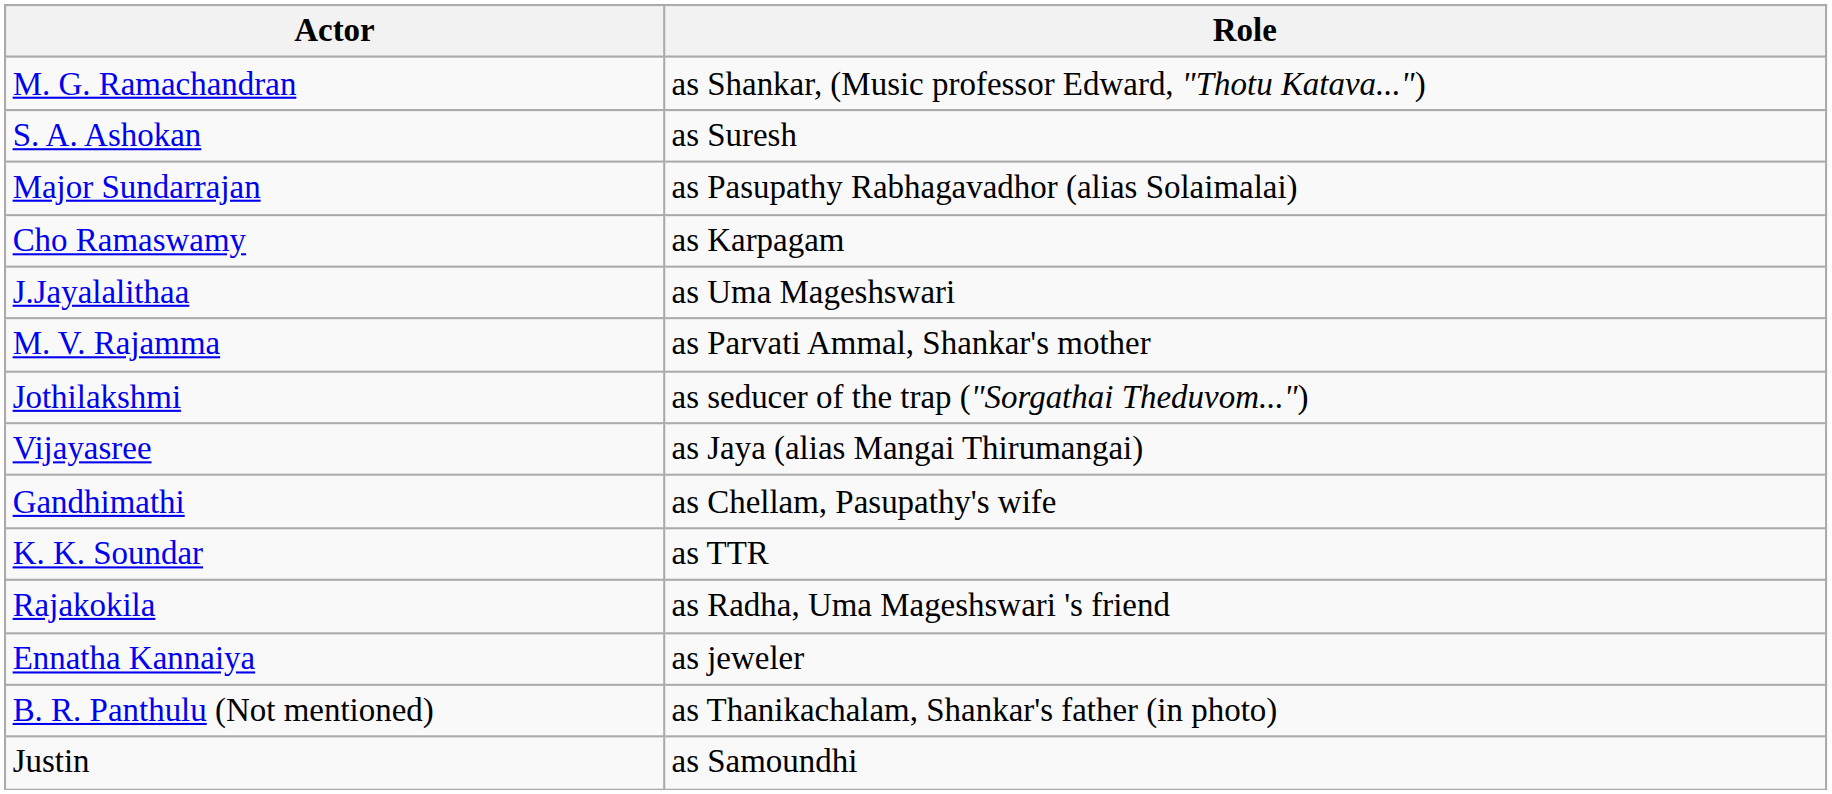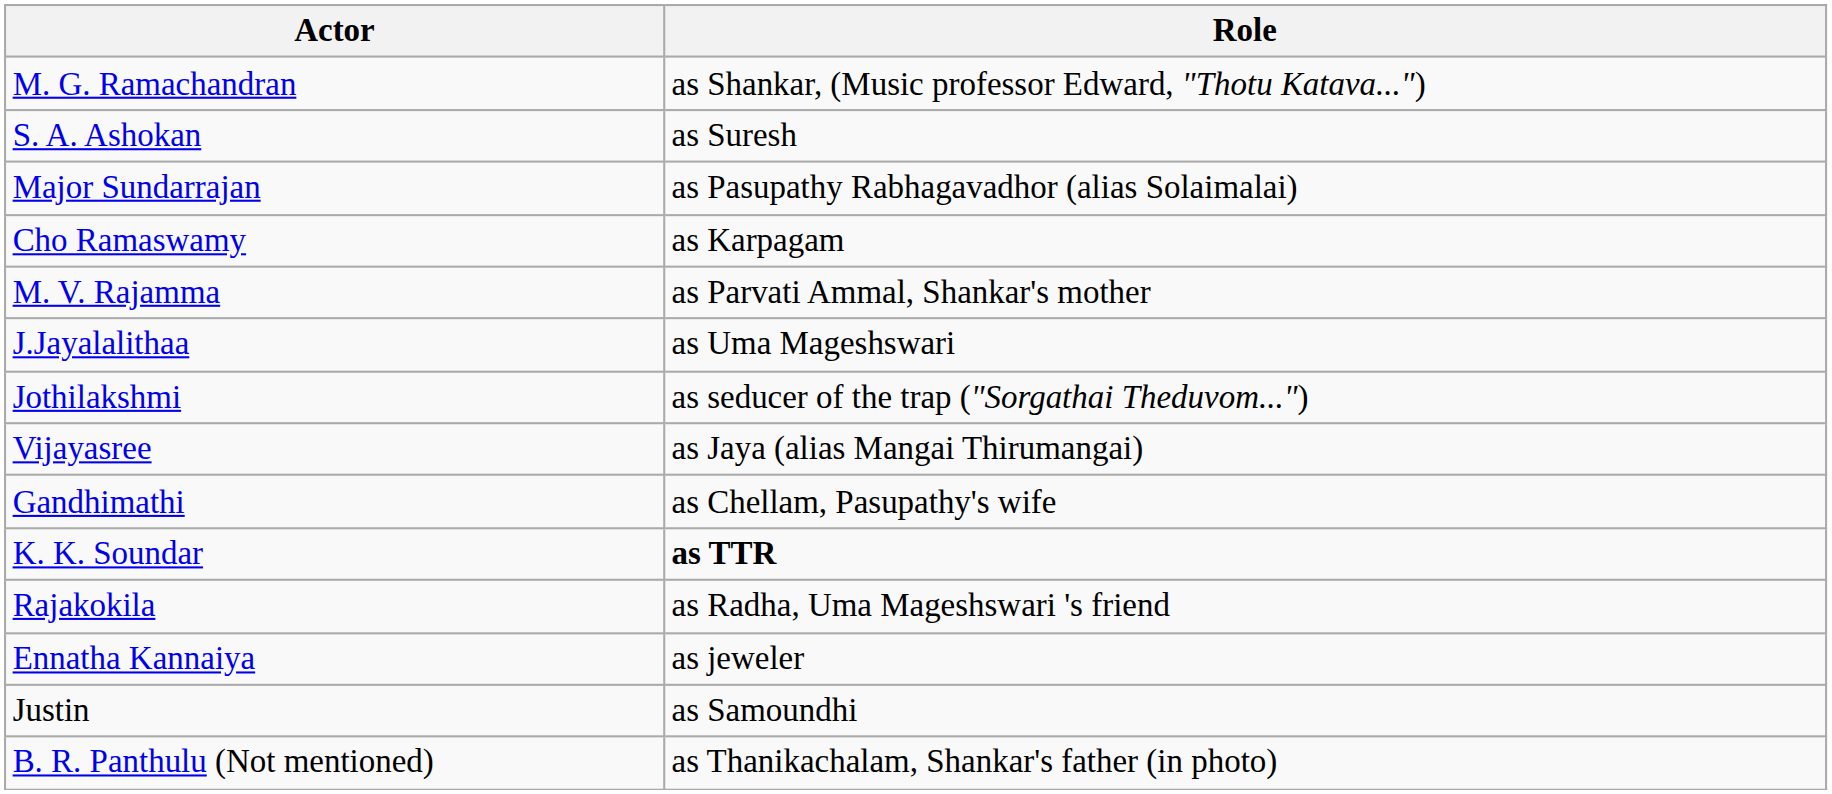rows swapped: J.Jayalalithaa <-> M. V. Rajamma
K. K. Soundar | Role: normal -> bold
rows swapped: Justin <-> B. R. Panthulu (Not mentioned)
